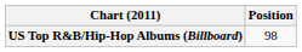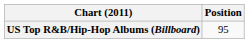US Top R&B/Hip-Hop Albums (Billboard) | Position: 98 -> 95
